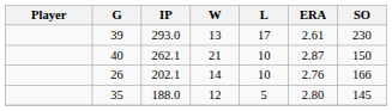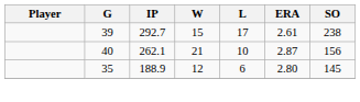39 | IP: 293.0 -> 292.7
39 | W: 13 -> 15
39 | SO: 230 -> 238
40 | SO: 150 -> 156
- row: 26 | 202.1 | 14 | 10 | 2.76 | 166
35 | IP: 188.0 -> 188.9
35 | L: 5 -> 6
